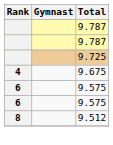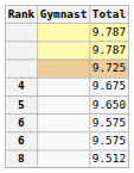+ row: 5 | 9.650
